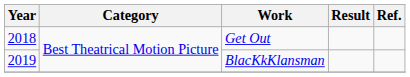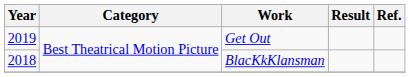Get Out | Year: 2018 -> 2019
BlacKkKlansman | Year: 2019 -> 2018
